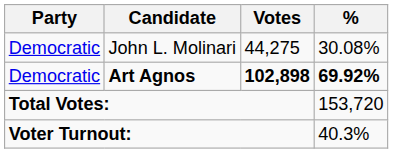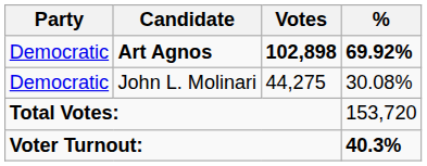rows swapped: Art Agnos <-> John L. Molinari
Voter Turnout: | %: normal -> bold
